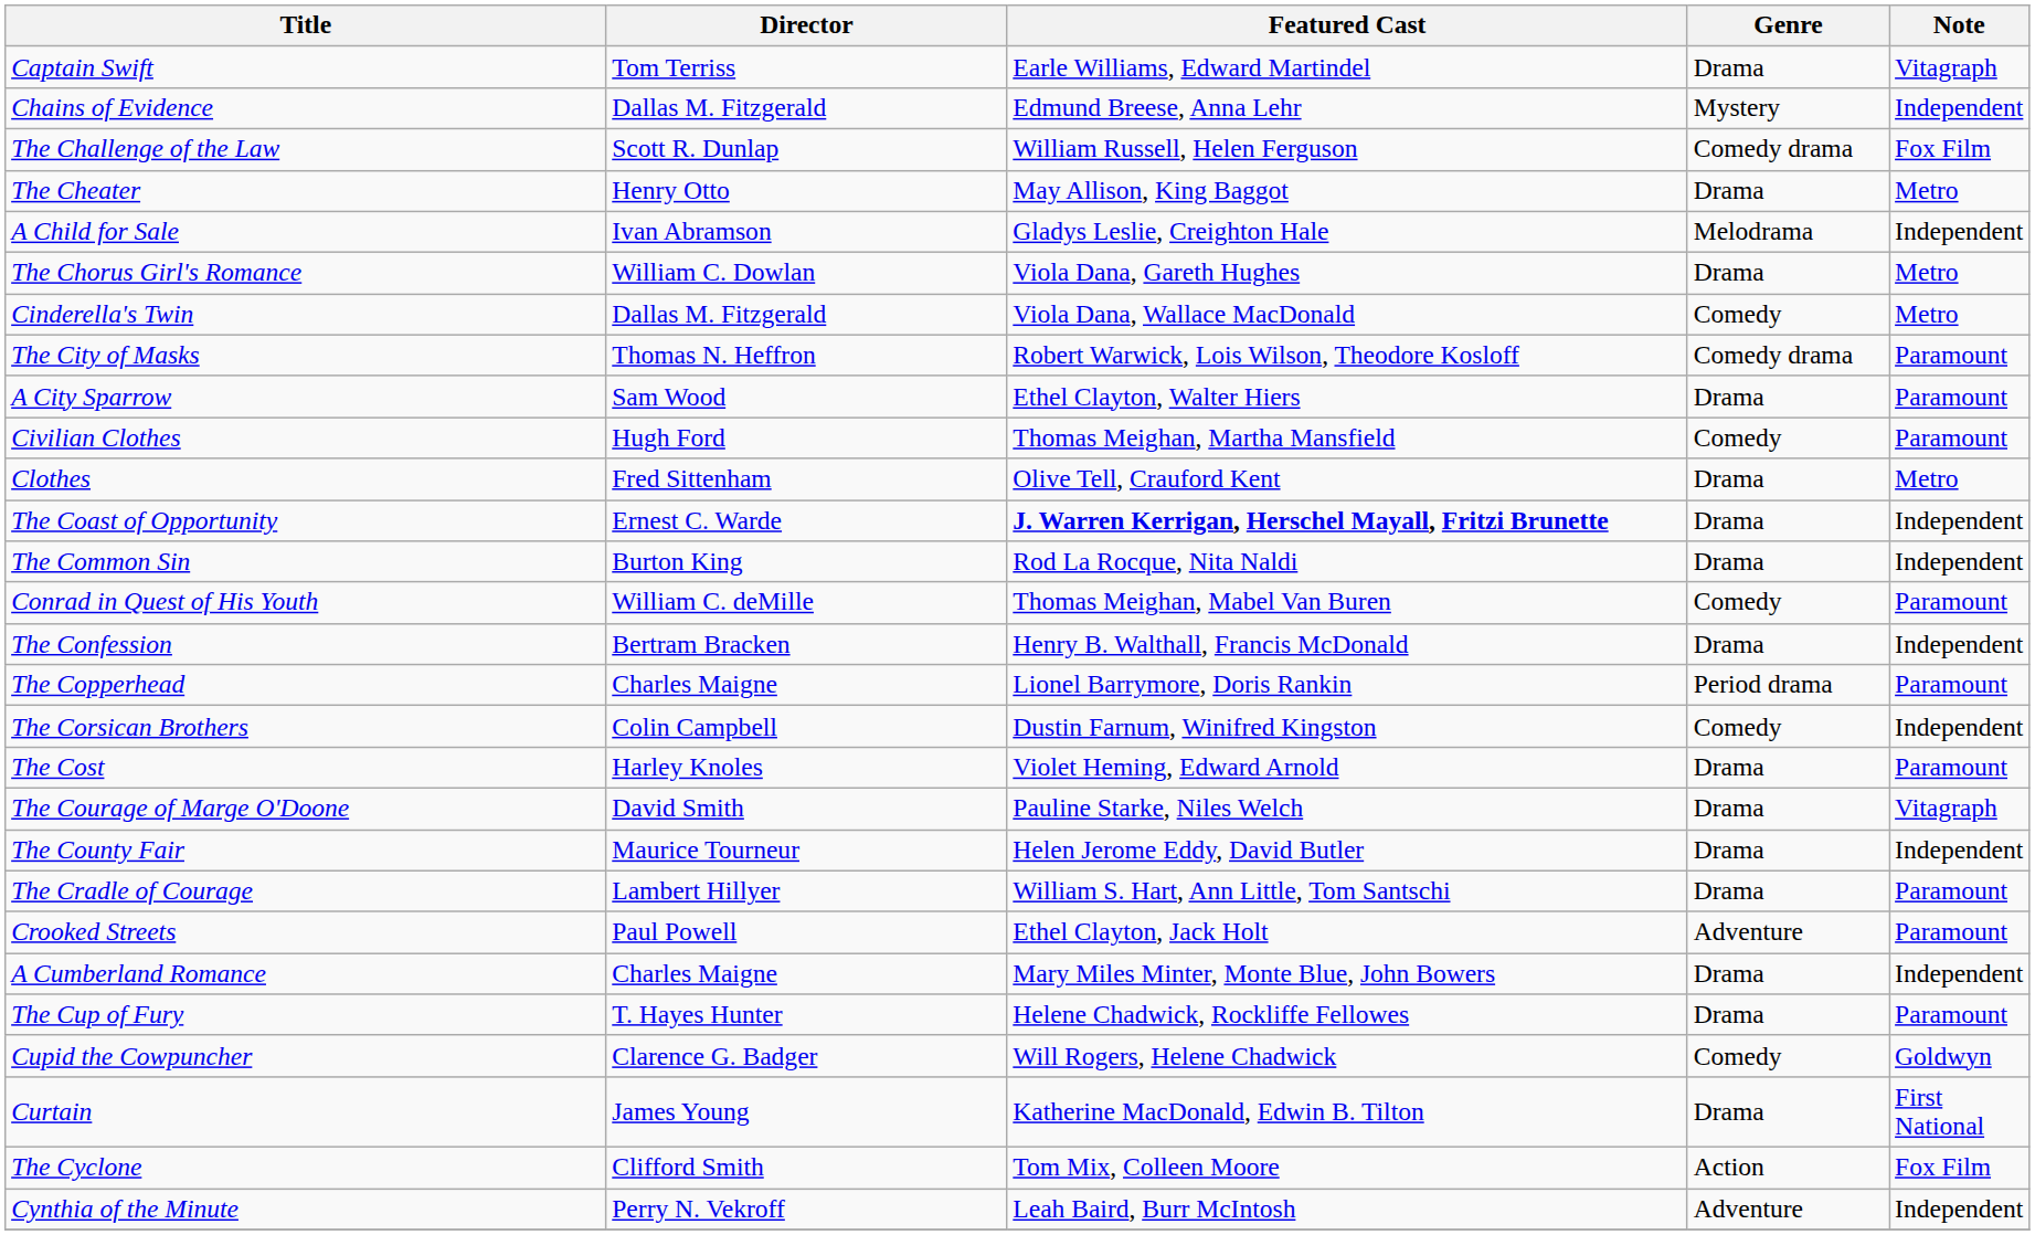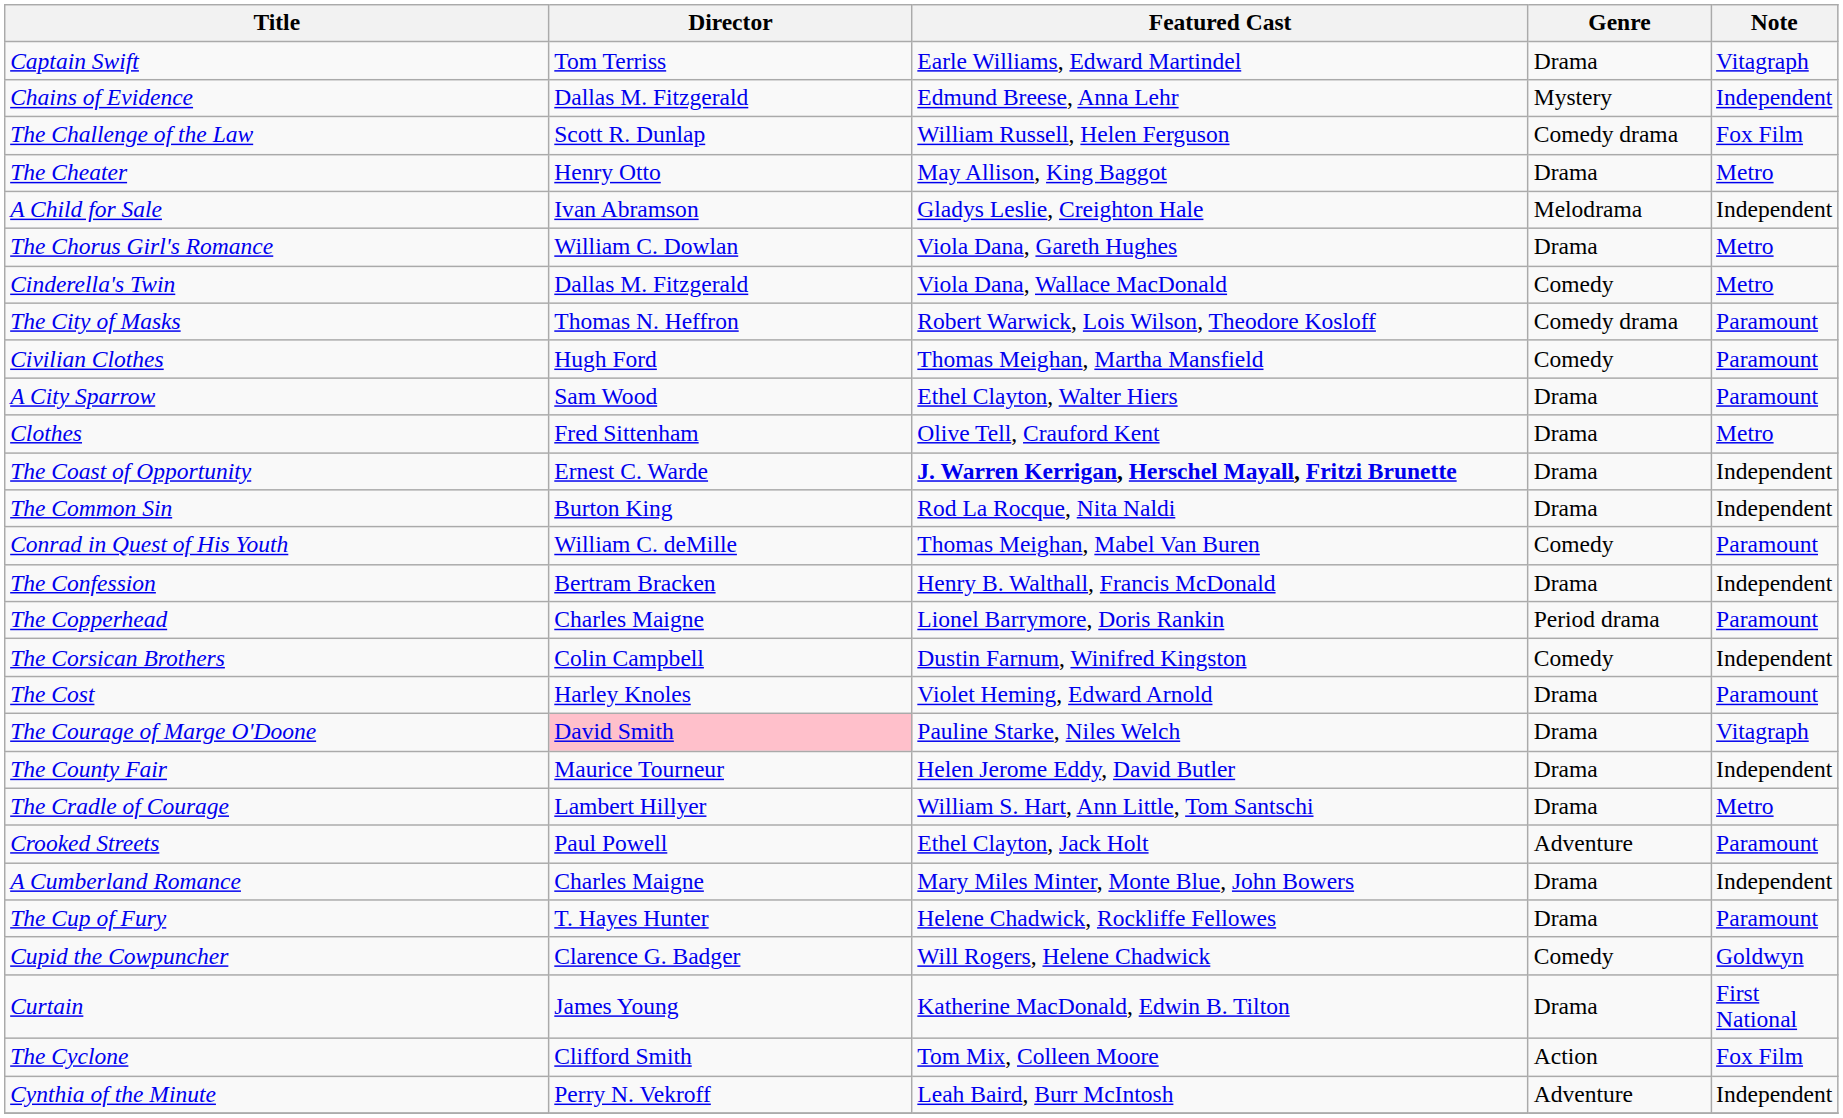rows swapped: A City Sparrow <-> Civilian Clothes
The Courage of Marge O'Doone | Director: no background -> pink background
The Cradle of Courage | Note: Paramount -> Metro
